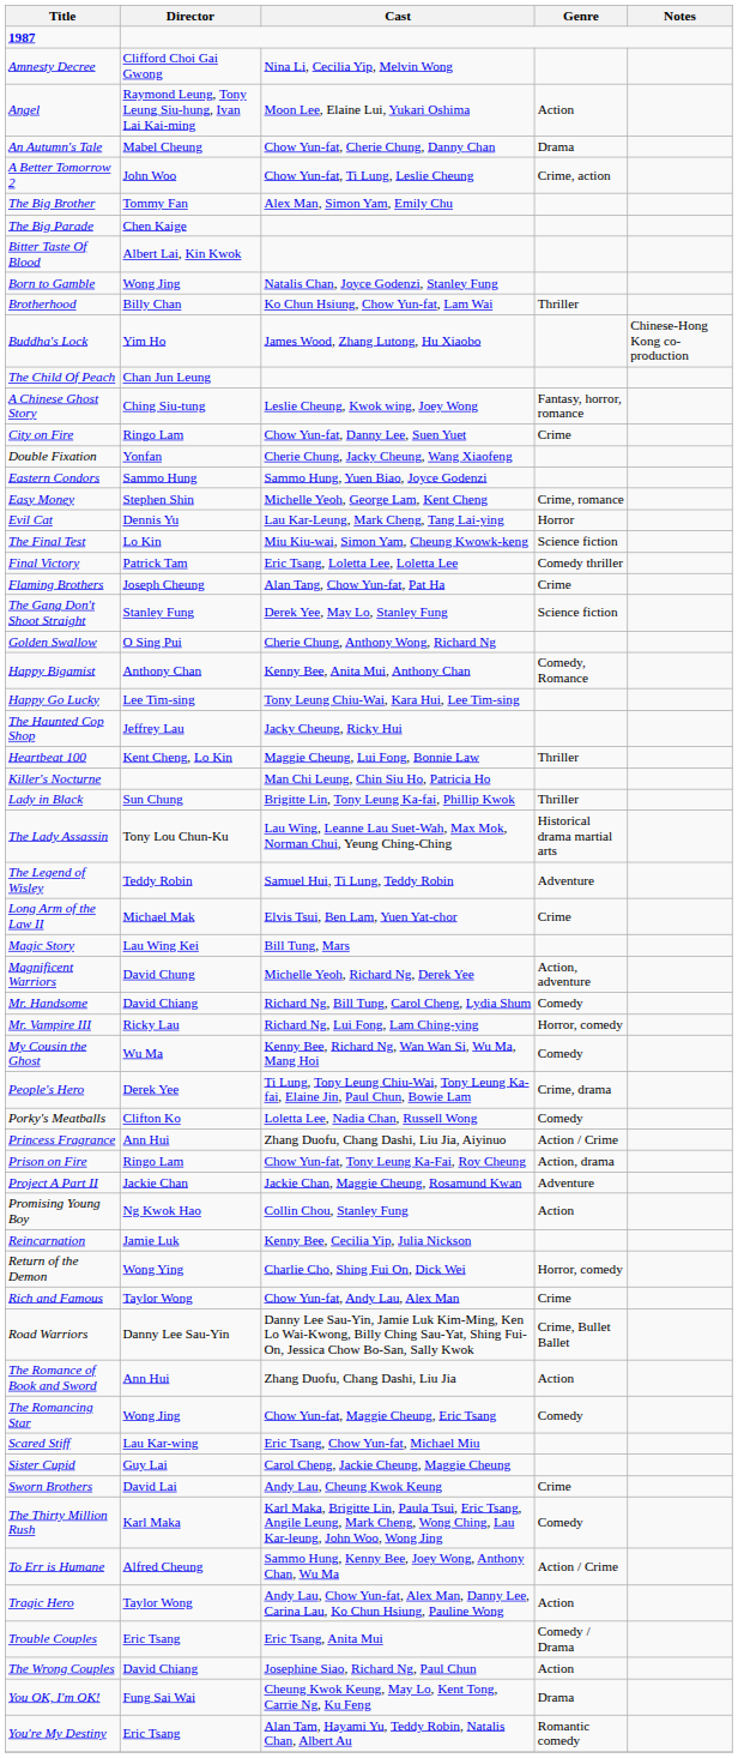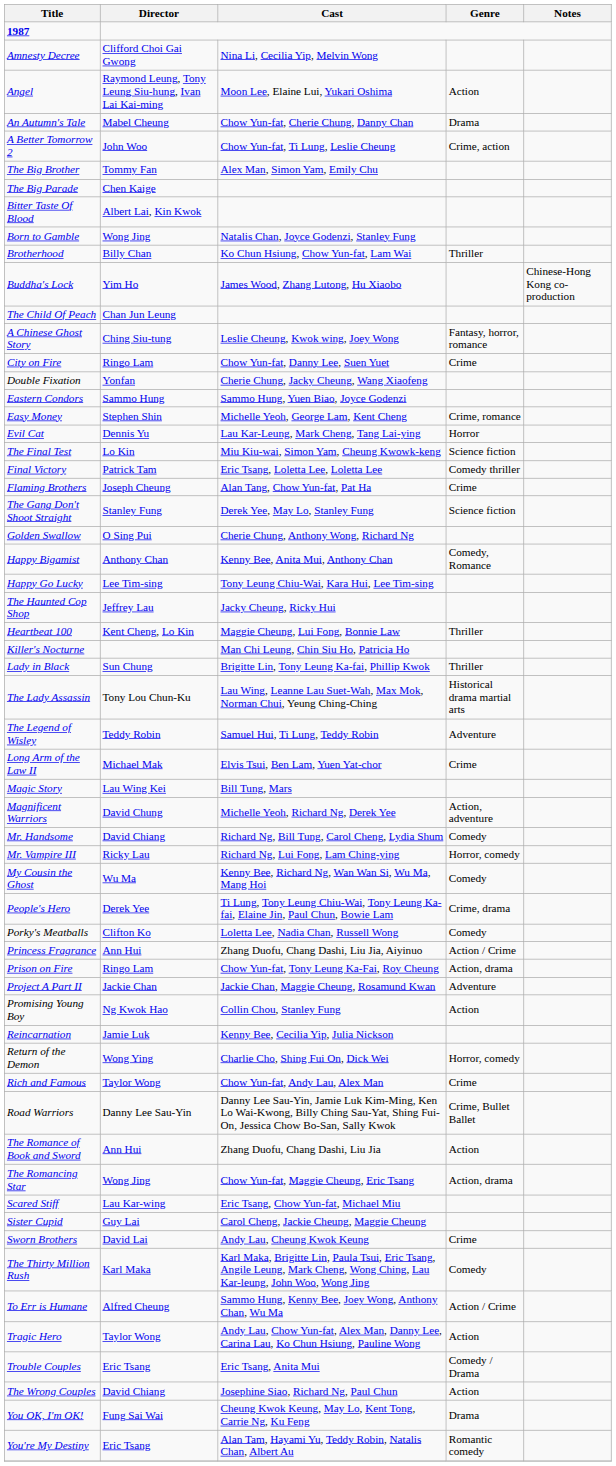The Romancing Star | Genre: Comedy -> Action, drama
